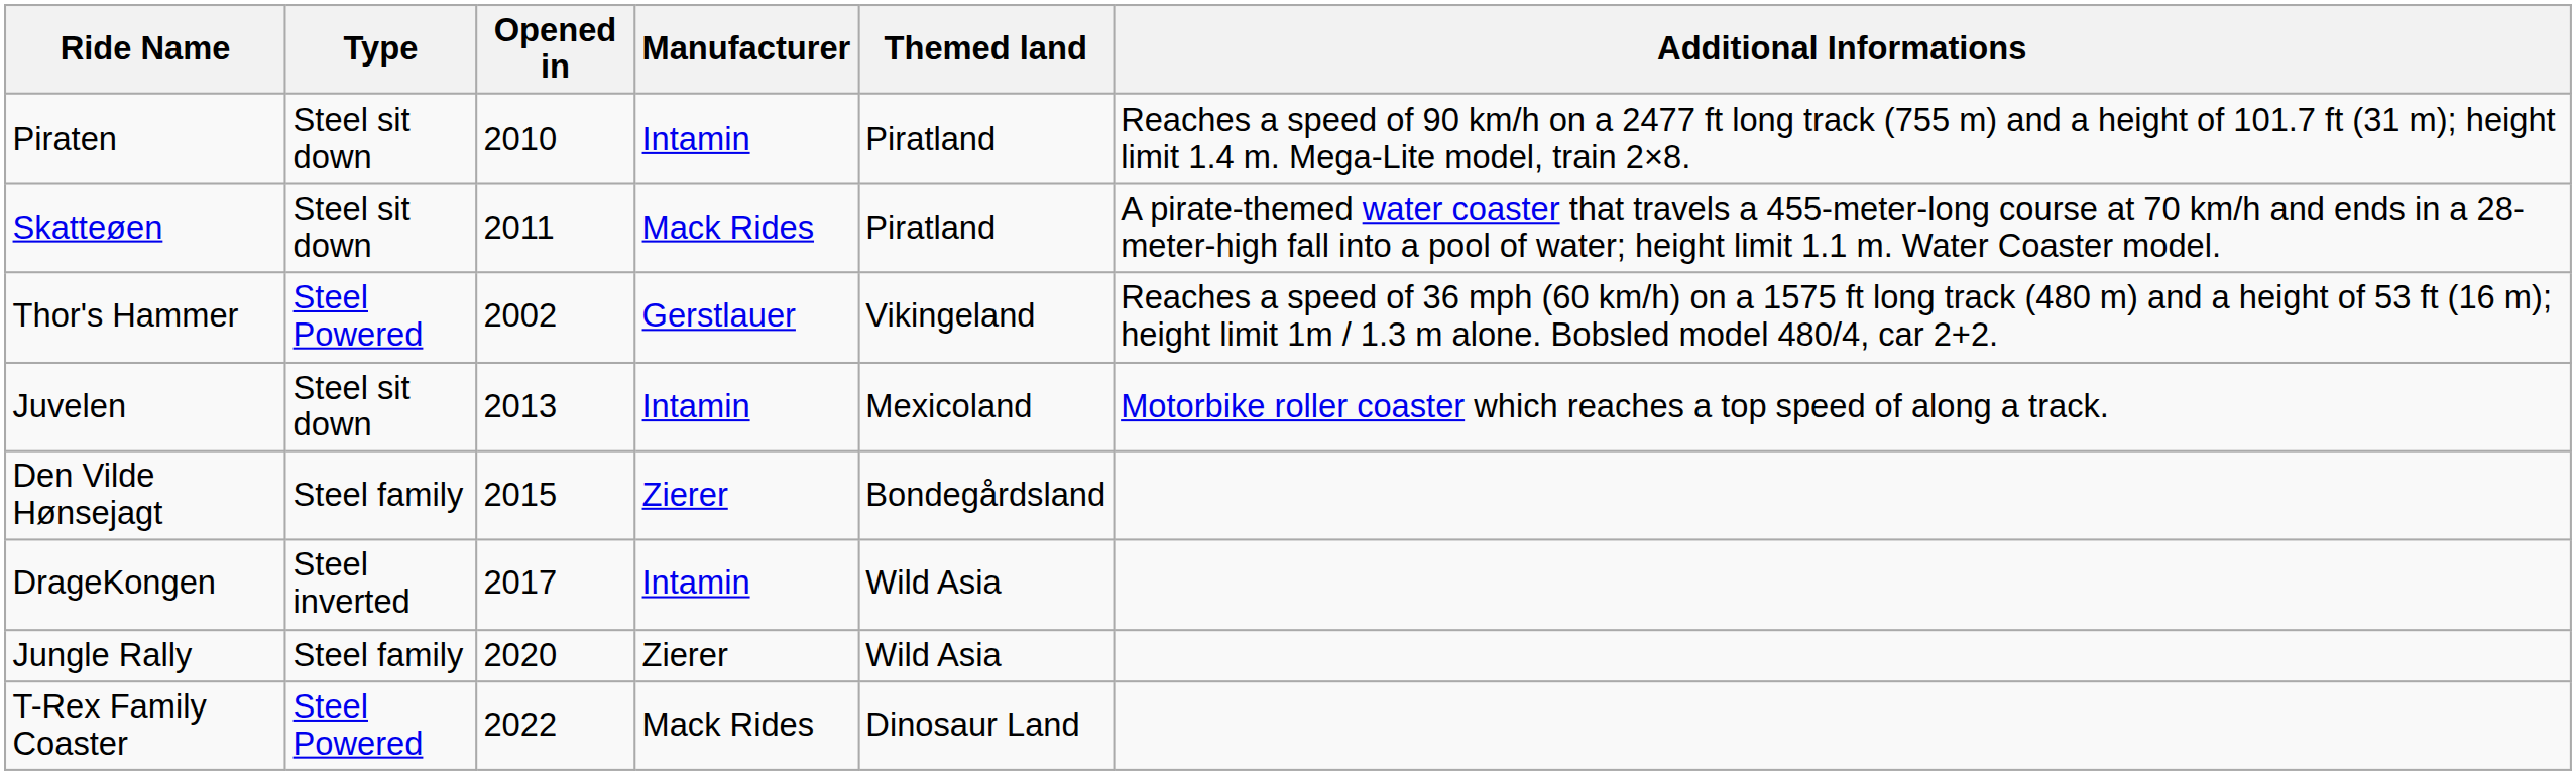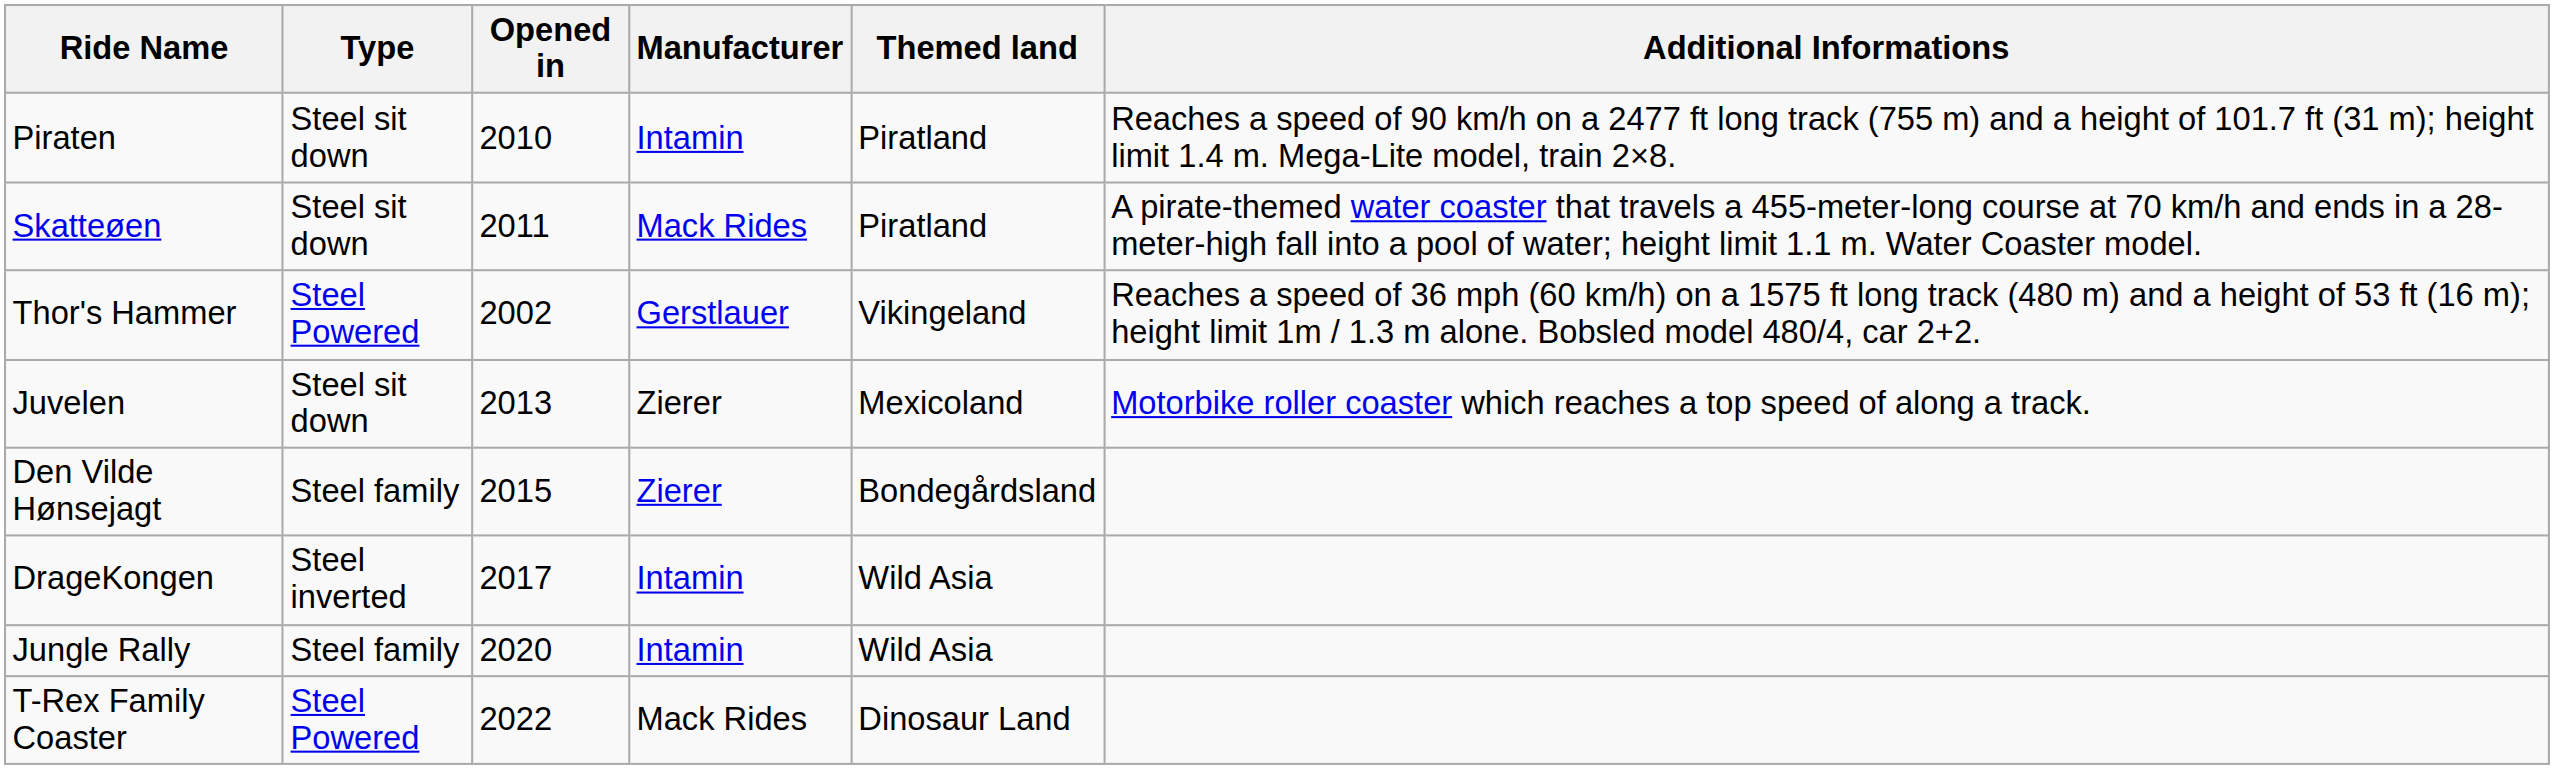Juvelen | Manufacturer: Intamin -> Zierer
Jungle Rally | Manufacturer: Zierer -> Intamin
